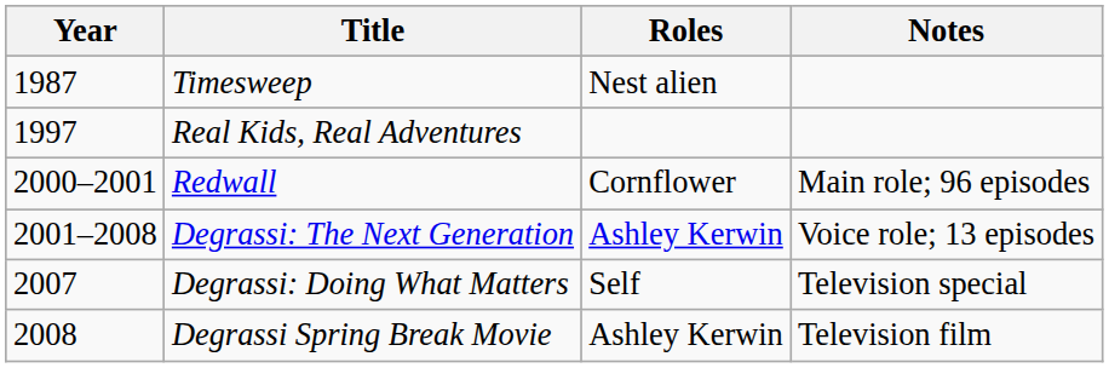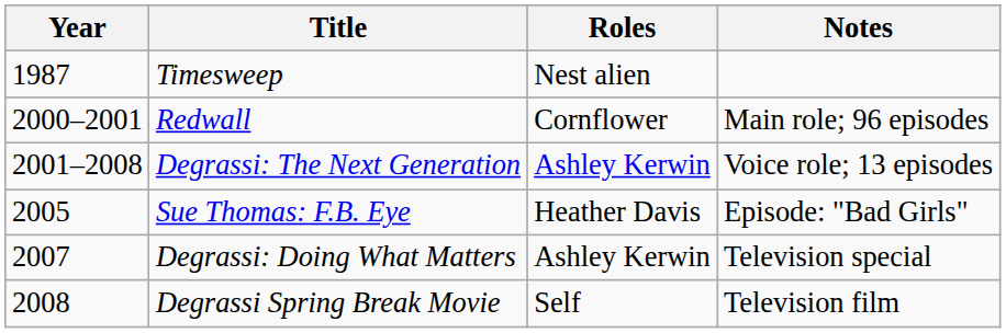- row: 1997 | Real Kids, Real Adventures
+ row: 2005 | Sue Thomas: F.B. Eye | Heather Davis | Episode: "Bad Girls"
Degrassi: Doing What Matters | Roles: Self -> Ashley Kerwin
Degrassi Spring Break Movie | Roles: Ashley Kerwin -> Self
